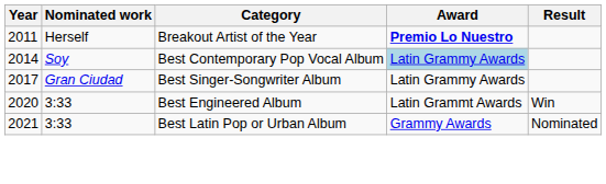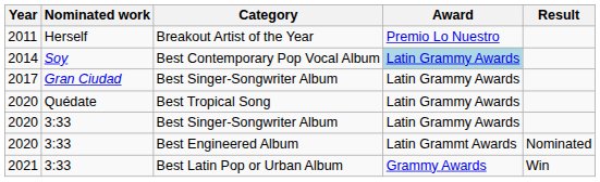Breakout Artist of the Year | Award: bold -> normal
+ row: 2020 | Quédate | Best Tropical Song | Latin Grammy Awards
+ row: 2020 | 3:33 | Best Singer-Songwriter Album | Latin Grammy Awards
Best Engineered Album | Result: Win -> Nominated
Best Latin Pop or Urban Album | Result: Nominated -> Win
